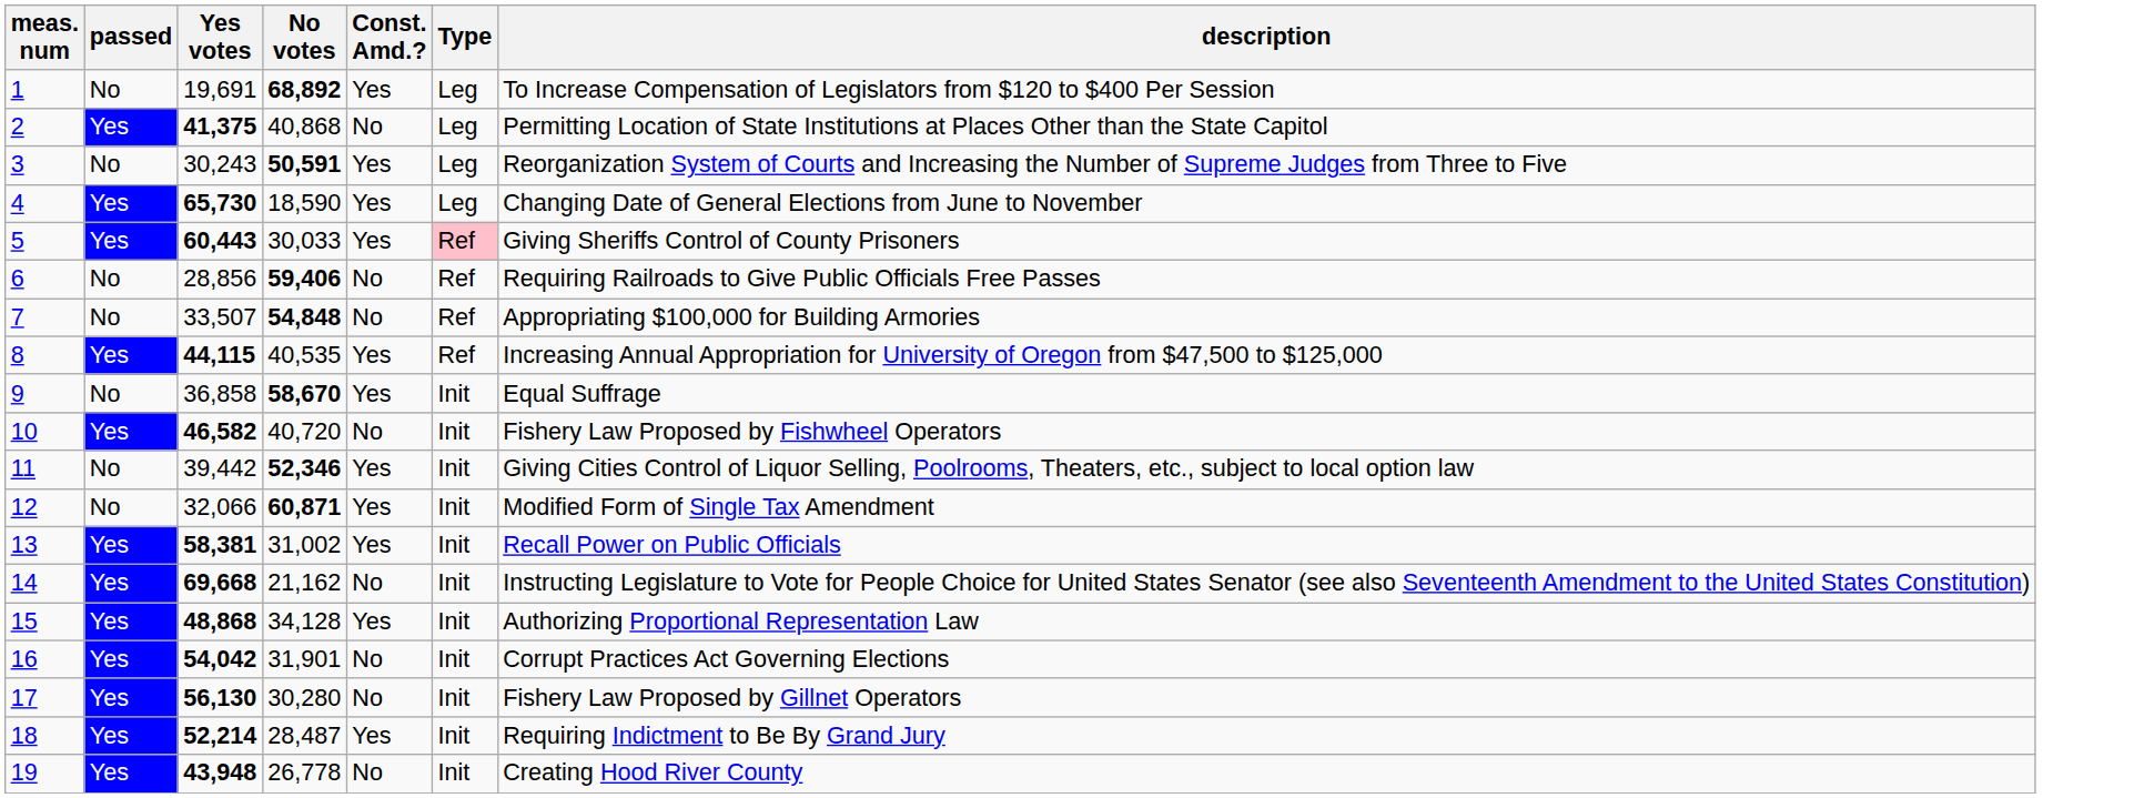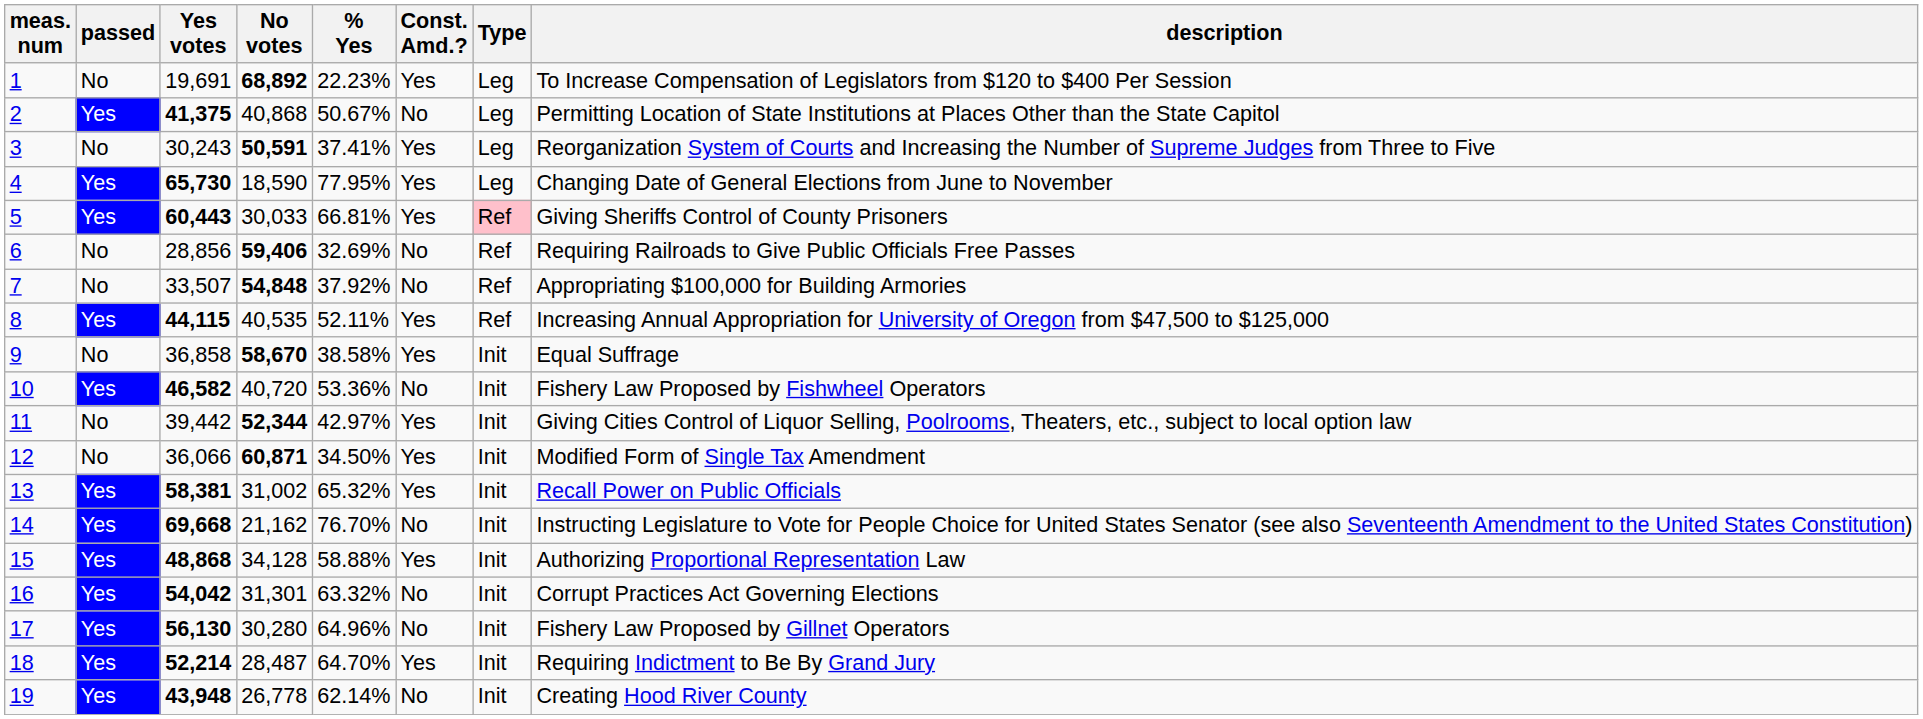+ column: % Yes | 22.23% | 50.67% | 37.41% | 77.95% | 66.81% | 32.69% | 37.92% | 52.11% | 38.58% | 53.36% | 42.97% | 34.50% | 65.32% | 76.70% | 58.88% | 63.32% | 64.96% | 64.70% | 62.14%
11 | No votes: 52,346 -> 52,344
12 | Yes votes: 32,066 -> 36,066
16 | No votes: 31,901 -> 31,301
